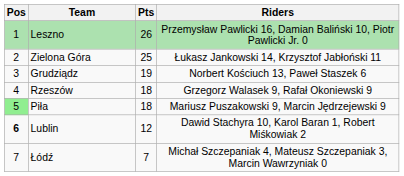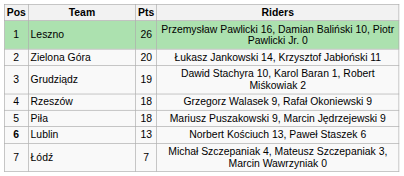Zielona Góra | Pts: 25 -> 20
Grudziądz | Riders: Norbert Kościuch 13, Paweł Staszek 6 -> Dawid Stachyra 10, Karol Baran 1, Robert Miśkowiak 2
Piła | Pos: lightgreen background -> no background
Lublin | Pts: 12 -> 13
Lublin | Riders: Dawid Stachyra 10, Karol Baran 1, Robert Miśkowiak 2 -> Norbert Kościuch 13, Paweł Staszek 6
